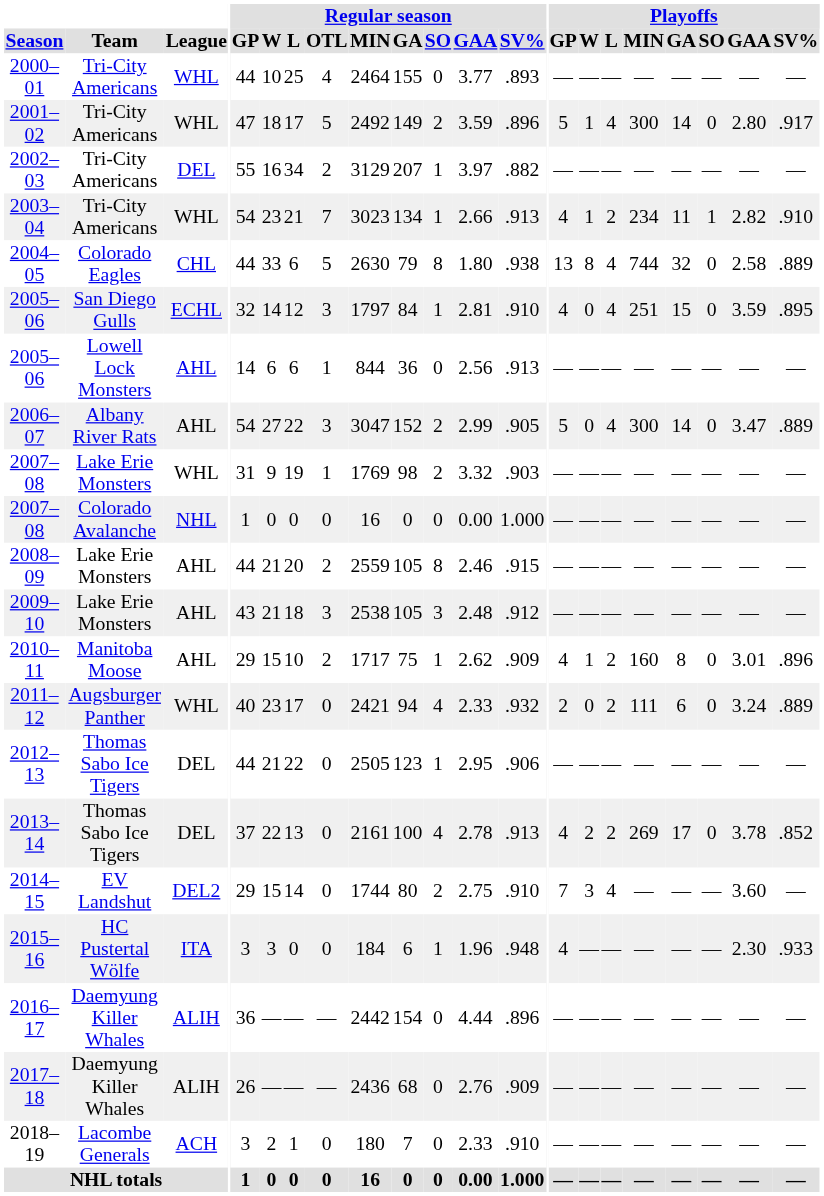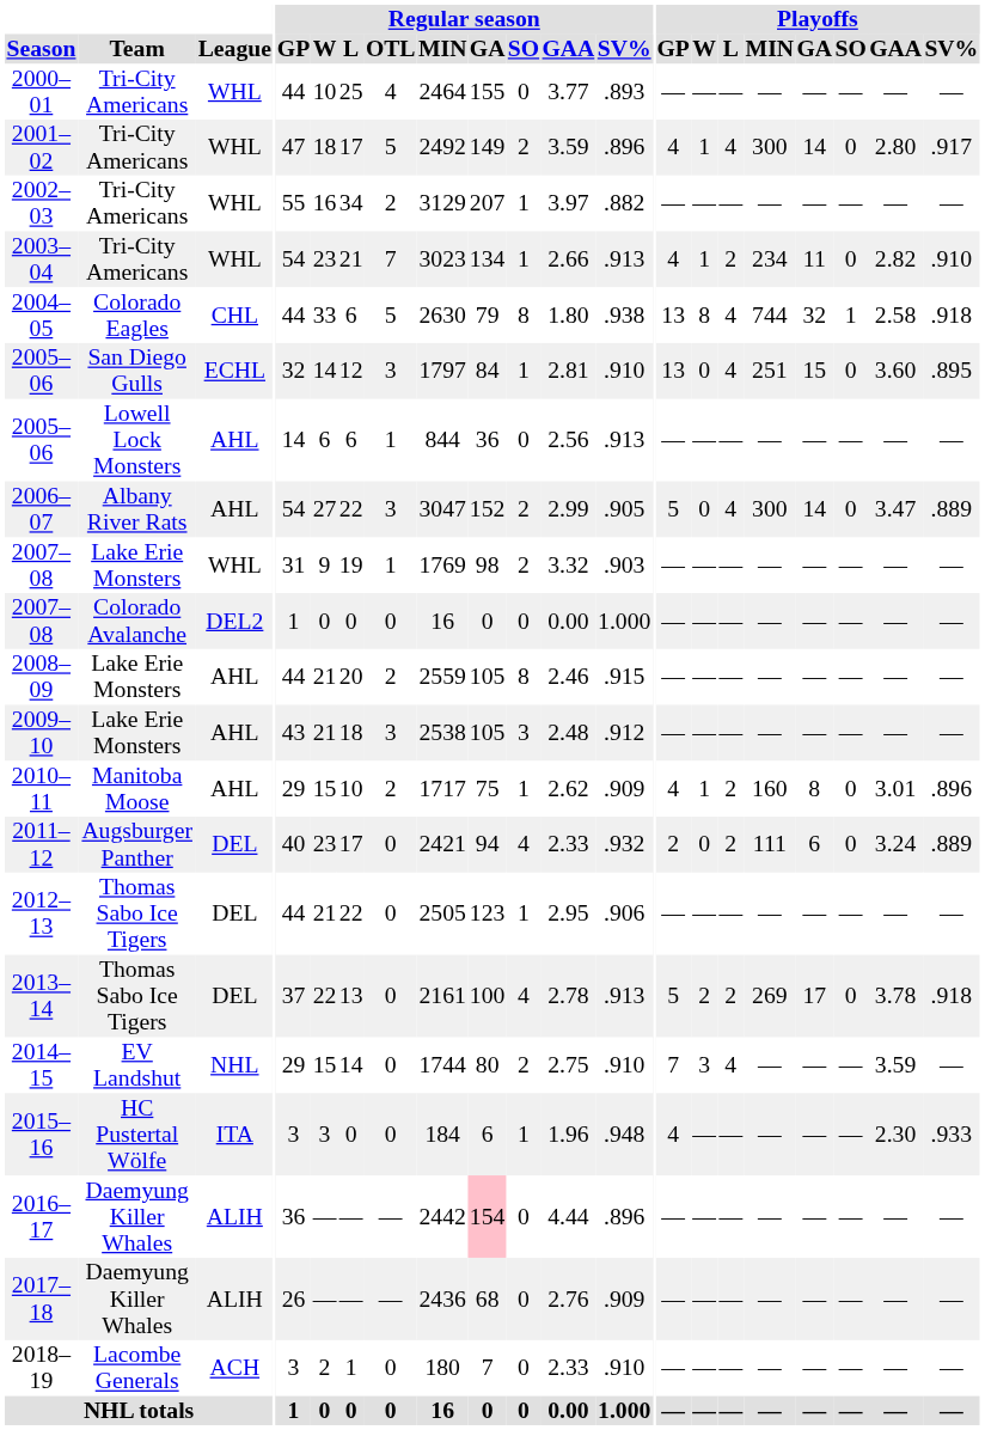2001–02 | Playoffs / GP: 5 -> 4
2002–03 | League: DEL -> WHL
2003–04 | Playoffs / SO: 1 -> 0
2004–05 | Playoffs / SO: 0 -> 1
2004–05 | Playoffs / SV%: .889 -> .918
2005–06 / San Diego Gulls | Playoffs / GP: 4 -> 13
2005–06 / San Diego Gulls | Playoffs / GAA: 3.59 -> 3.60
2007–08 / Colorado Avalanche | League: NHL -> DEL2
2011–12 | League: WHL -> DEL
2013–14 | Playoffs / GP: 4 -> 5
2013–14 | Playoffs / SV%: .852 -> .918
2014–15 | League: DEL2 -> NHL
2014–15 | Playoffs / GAA: 3.60 -> 3.59
2016–17 | Regular season / GA: no background -> pink background
